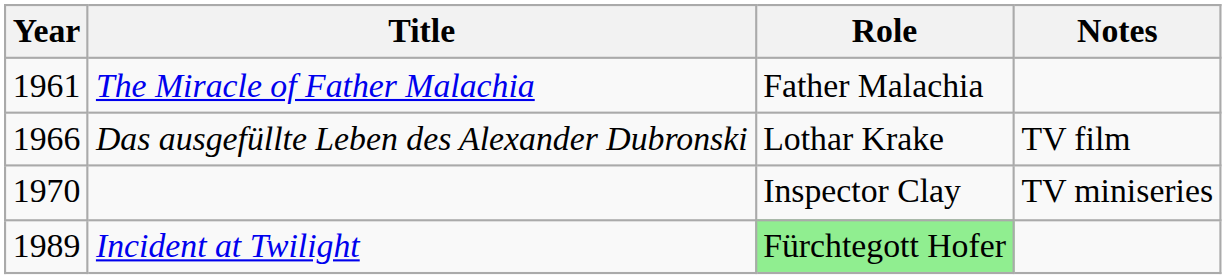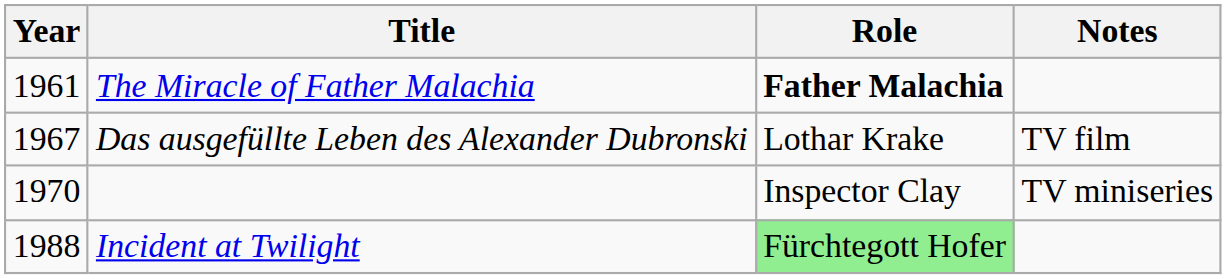The Miracle of Father Malachia | Role: normal -> bold
Das ausgefüllte Leben des Alexander Dubronski | Year: 1966 -> 1967
Incident at Twilight | Year: 1989 -> 1988
